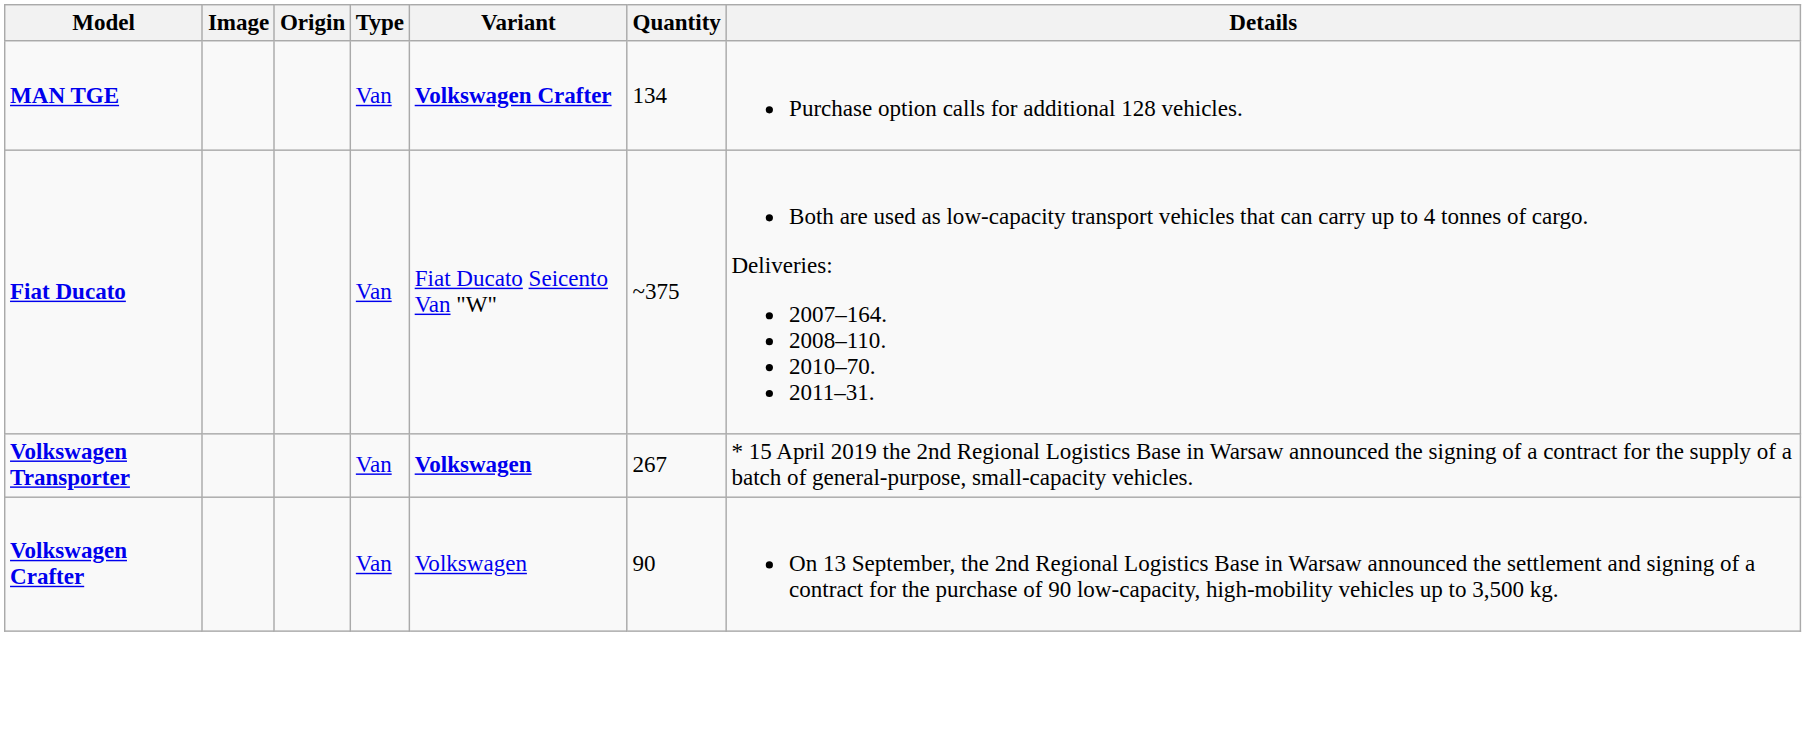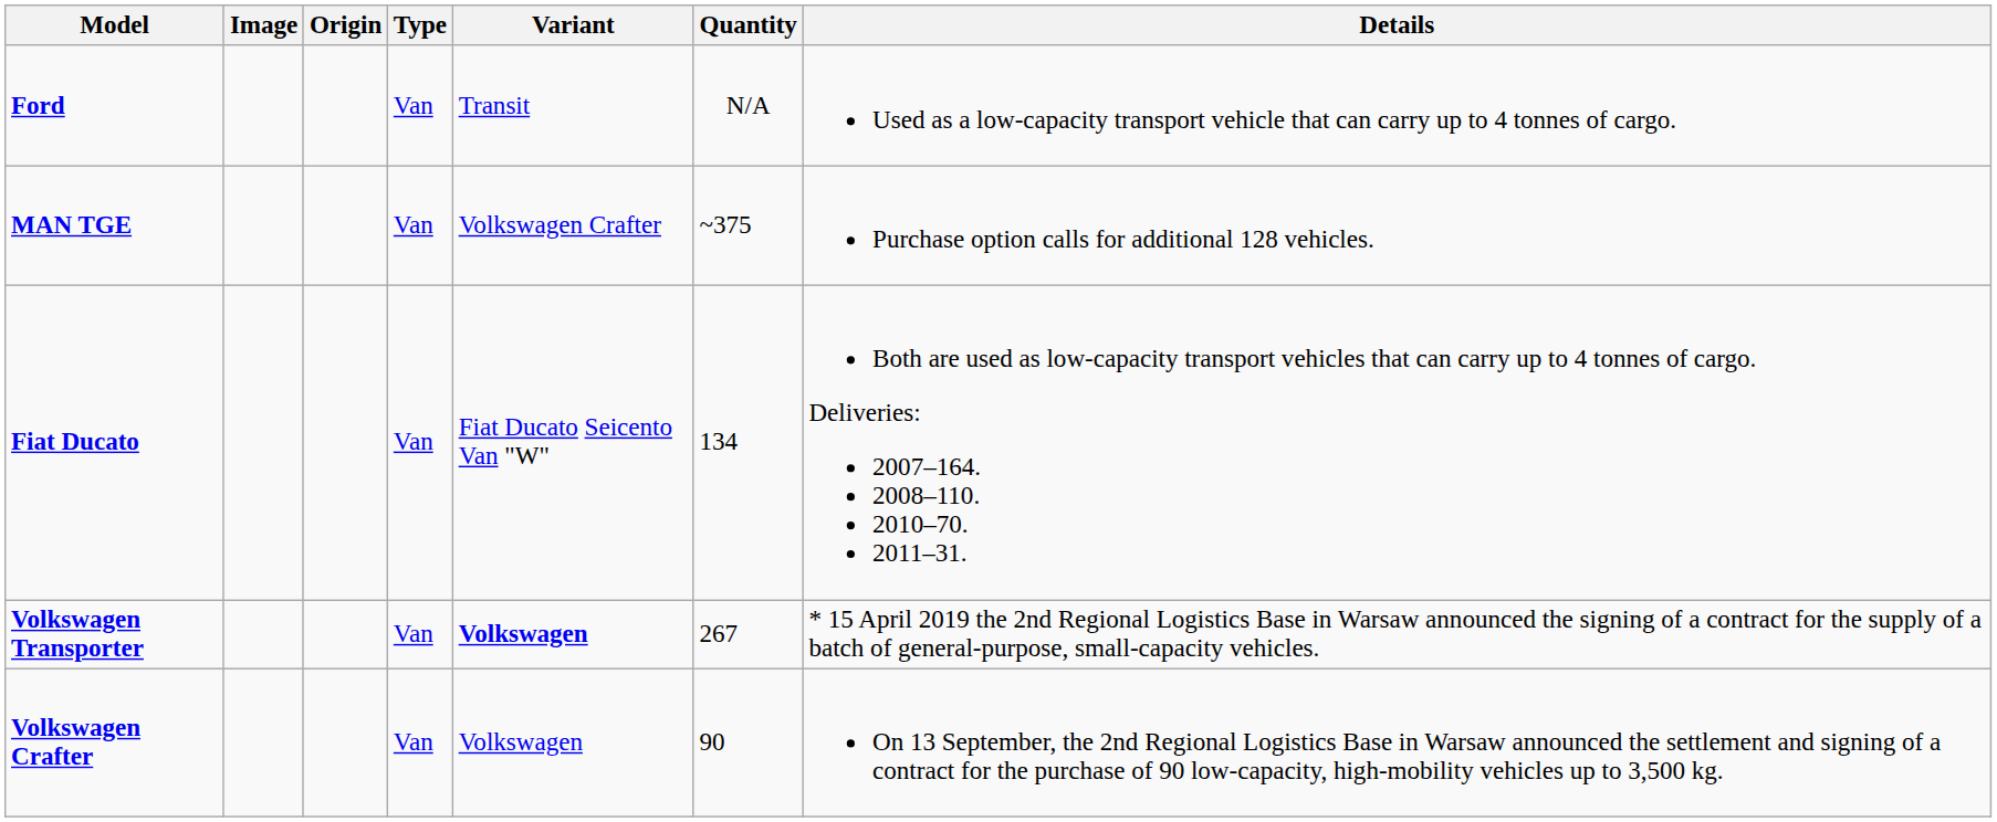+ row: Ford | Van | Transit | N/A | Used as a low-capacity transport vehicle that can carry up to 4 tonnes of cargo.
MAN TGE | Variant: bold -> normal
MAN TGE | Quantity: 134 -> ~375
Fiat Ducato | Quantity: ~375 -> 134
